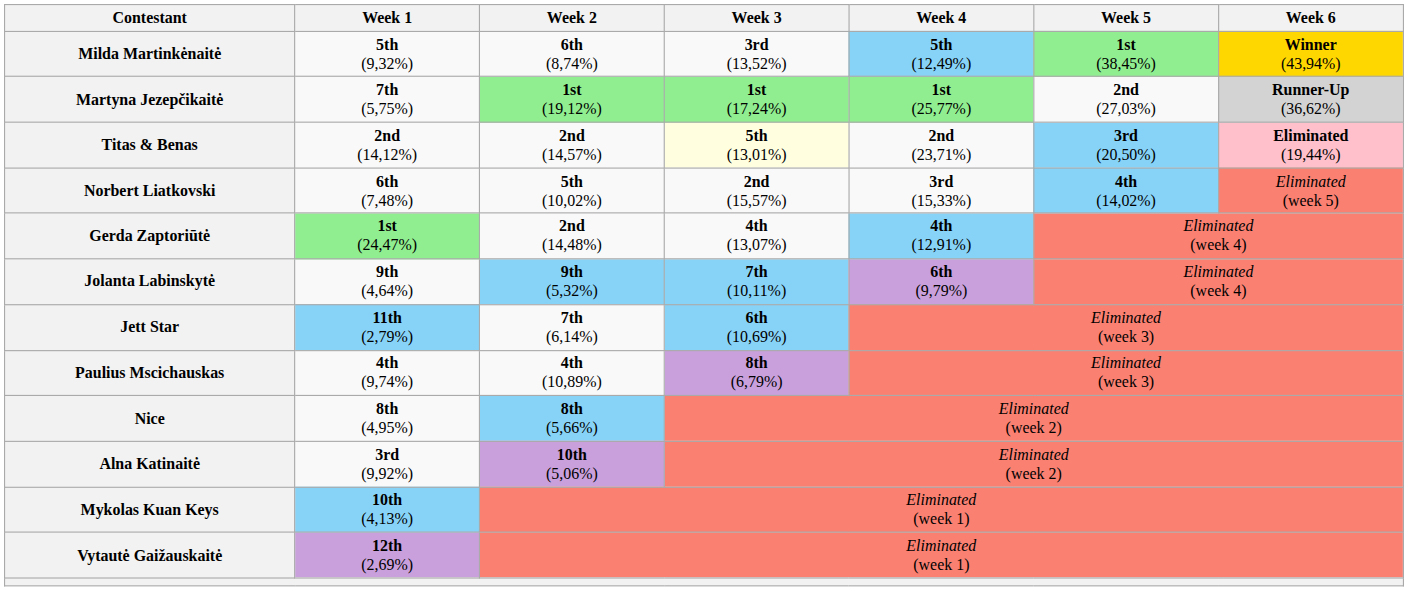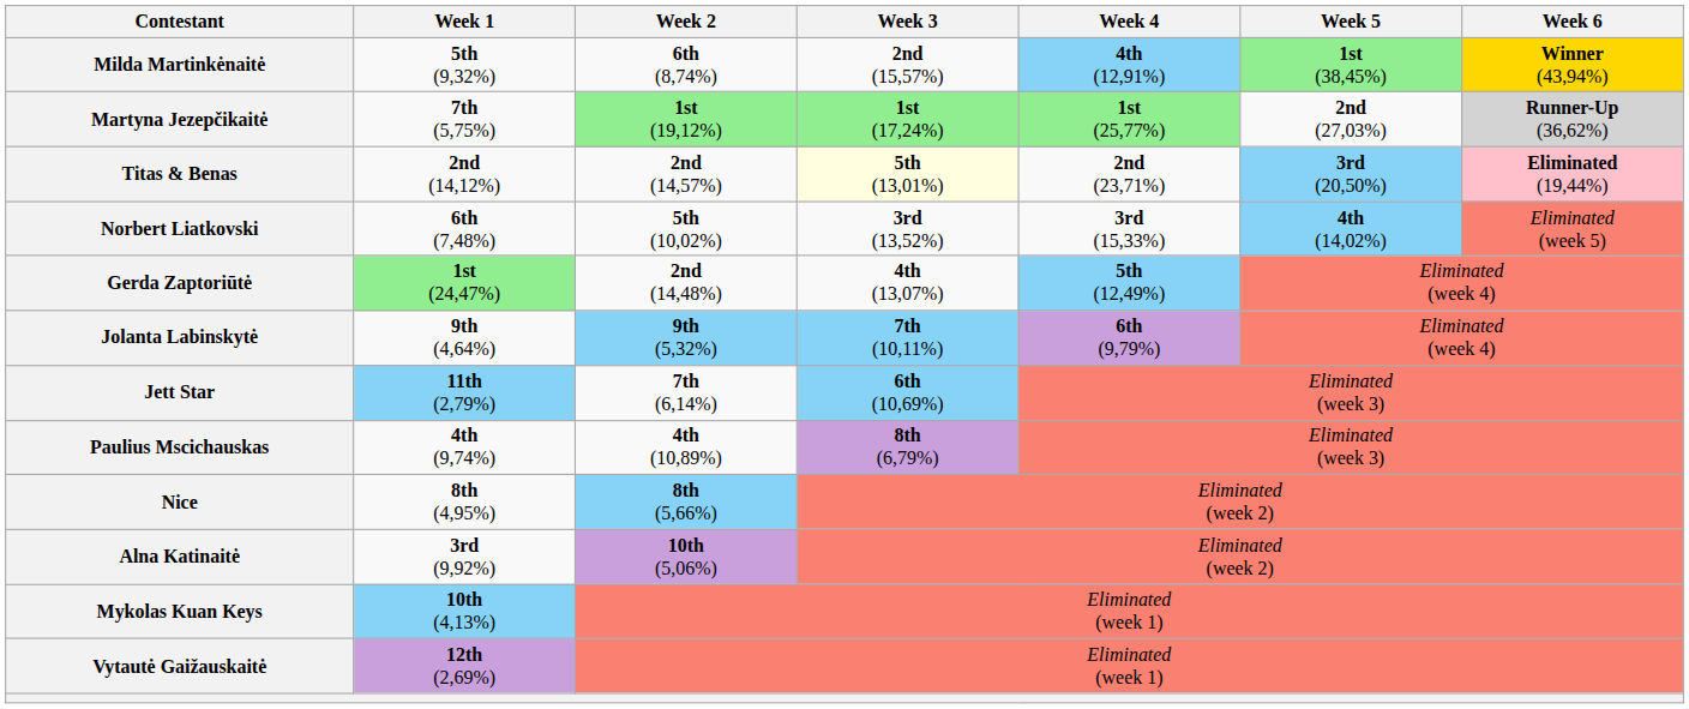Milda Martinkėnaitė | Week 3: 3rd (13,52%) -> 2nd (15,57%)
Milda Martinkėnaitė | Week 4: 5th (12,49%) -> 4th (12,91%)
Norbert Liatkovski | Week 3: 2nd (15,57%) -> 3rd (13,52%)
Gerda Zaptoriūtė | Week 4: 4th (12,91%) -> 5th (12,49%)
